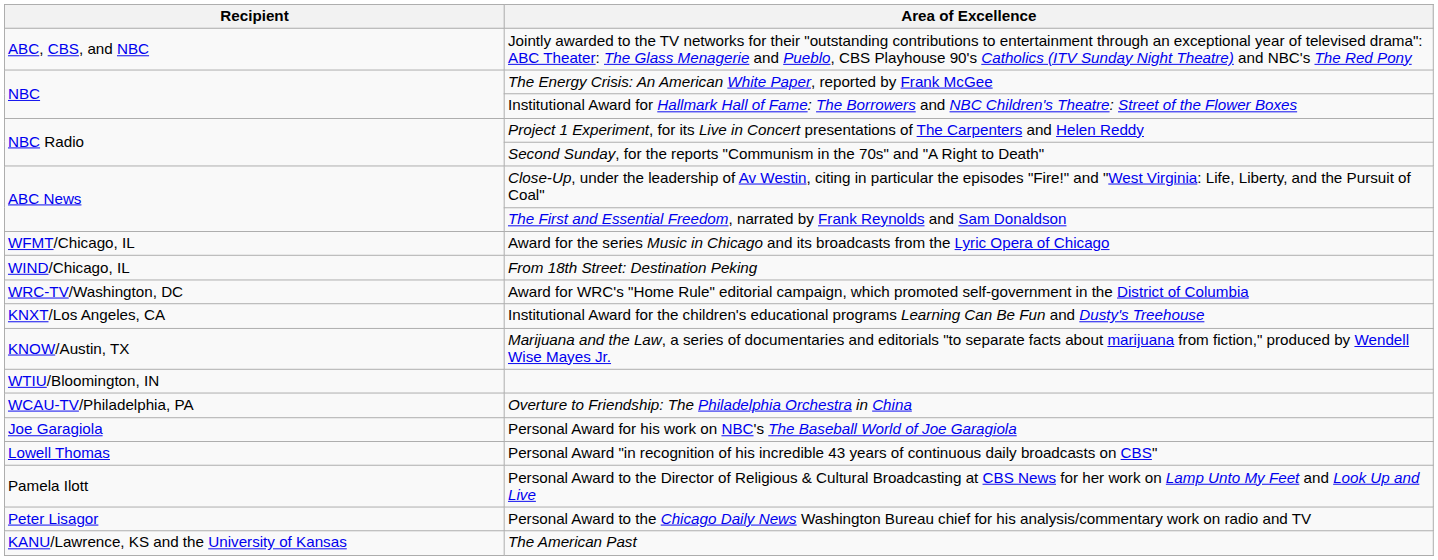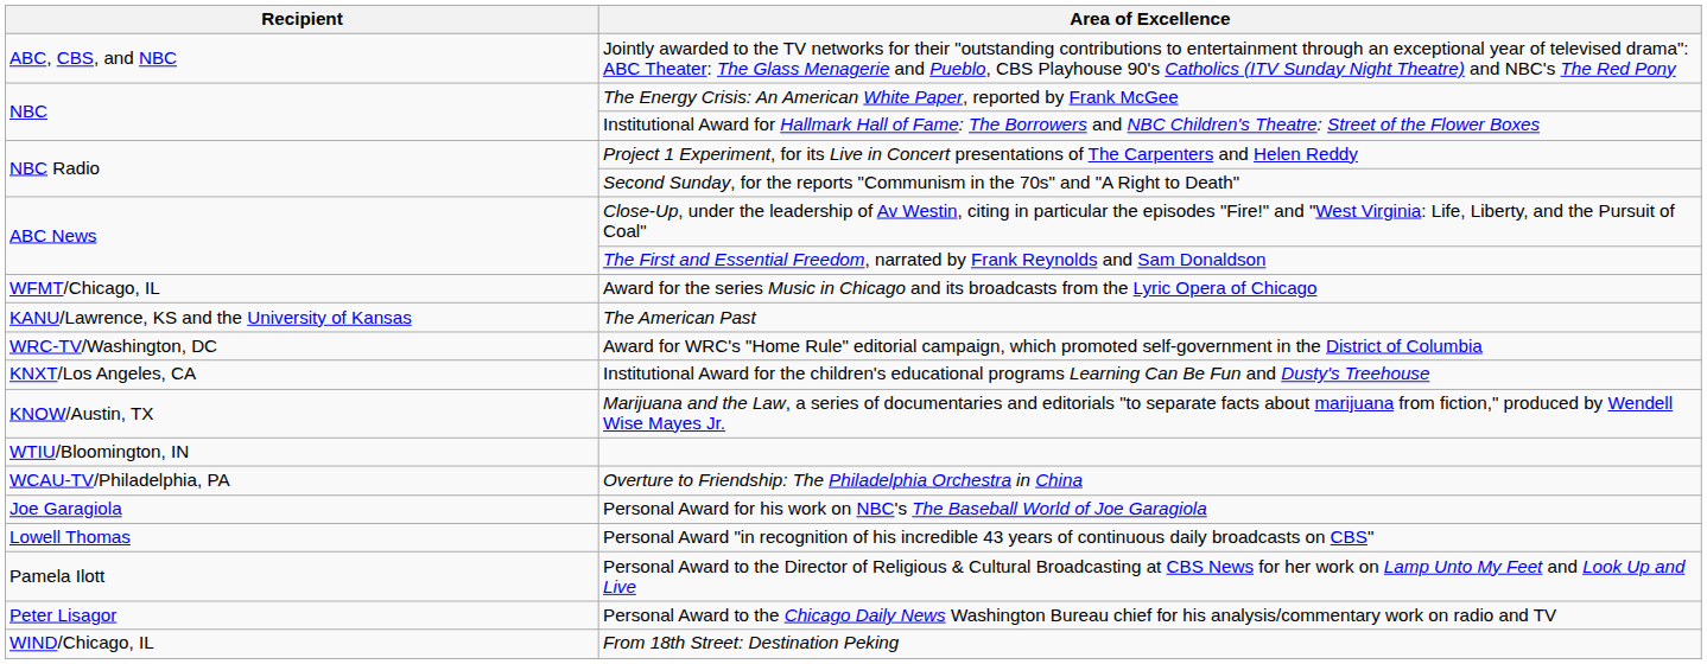rows swapped: From 18th Street: Destination Peking <-> The American Past
